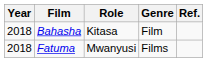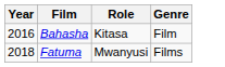- column: Ref.
Bahasha | Year: 2018 -> 2016
